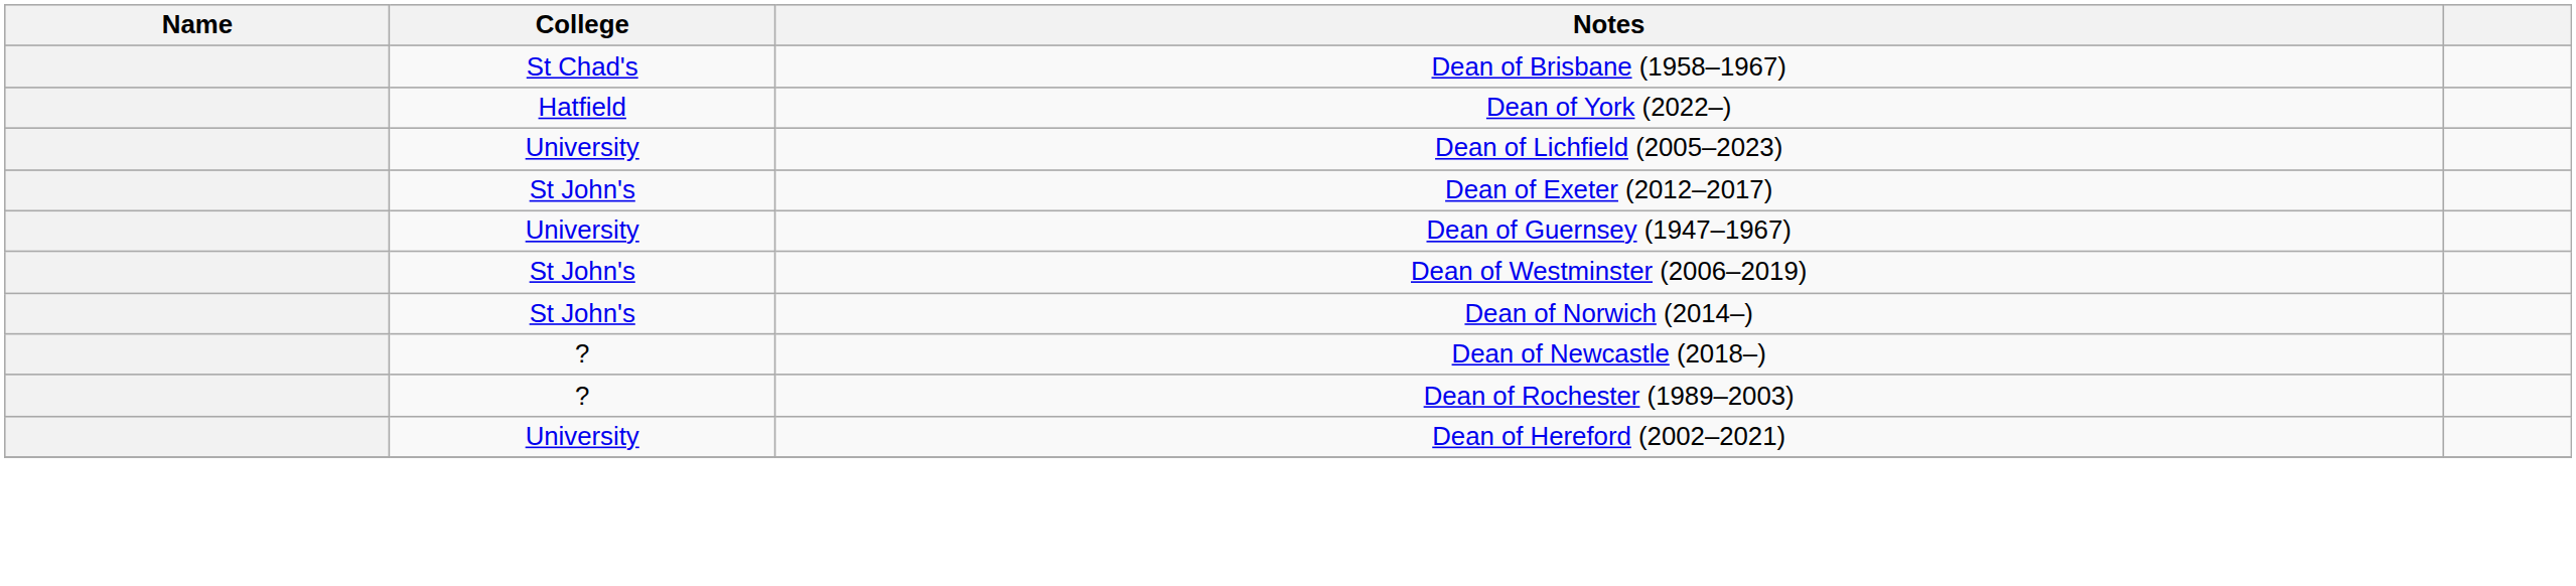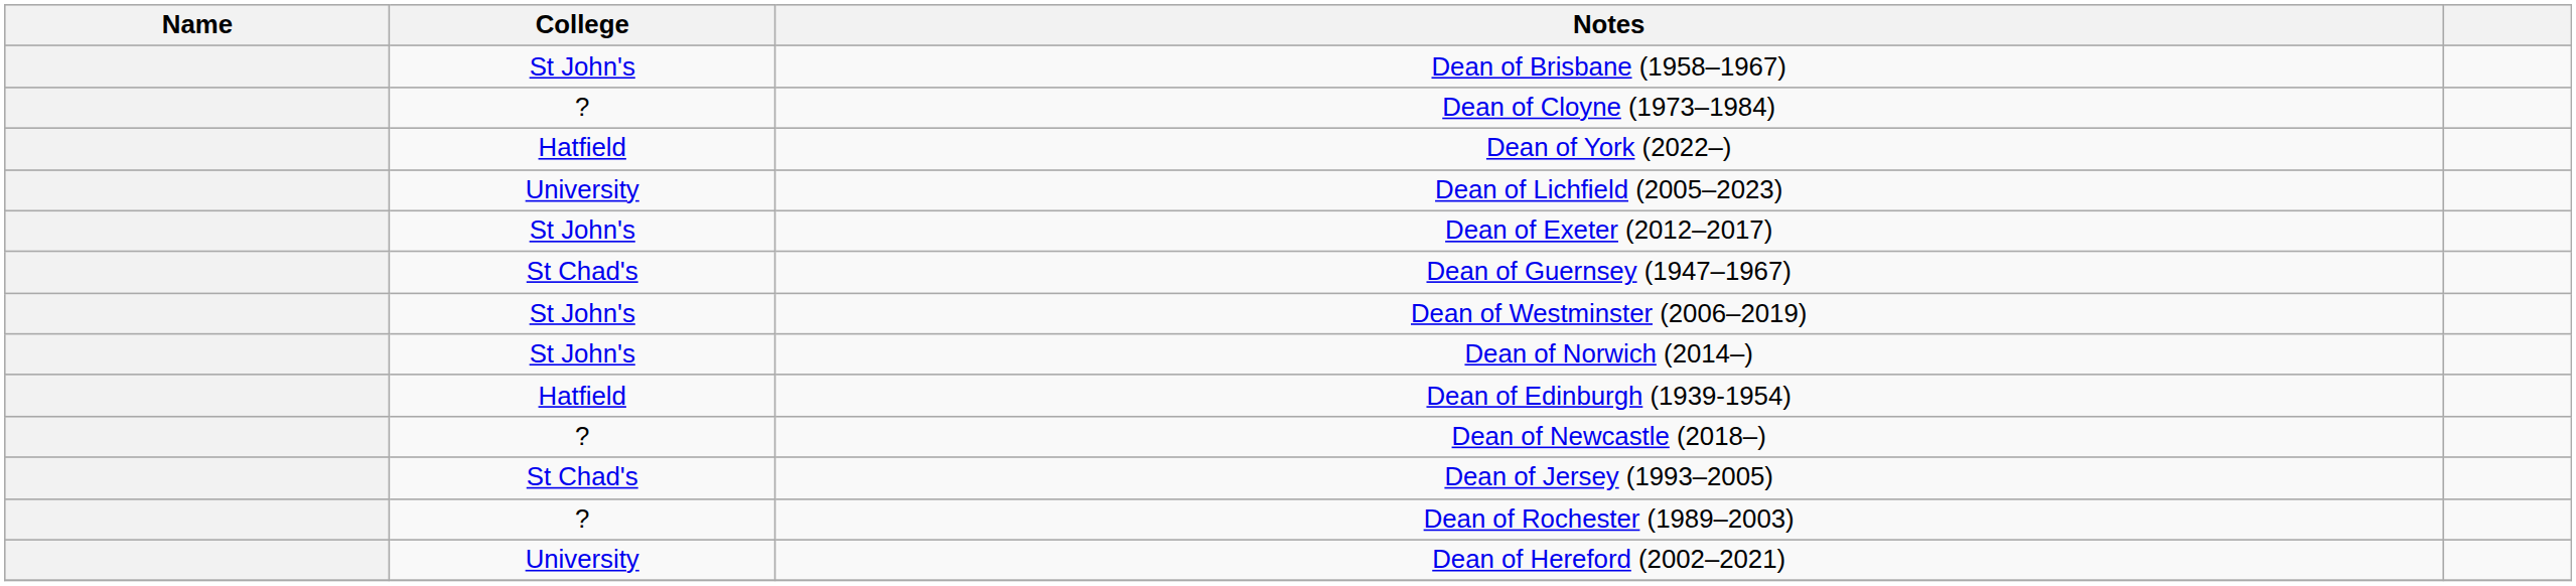Dean of Brisbane (1958–1967) | College: St Chad's -> St John's
+ row: ? | Dean of Cloyne (1973–1984)
Dean of Guernsey (1947–1967) | College: University -> St Chad's
+ row: Hatfield | Dean of Edinburgh (1939-1954)
+ row: St Chad's | Dean of Jersey (1993–2005)
